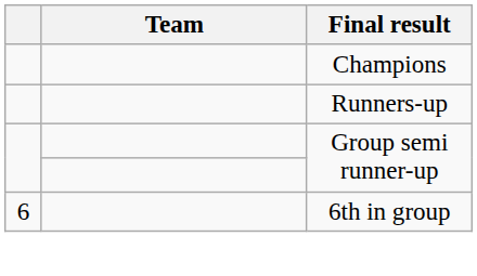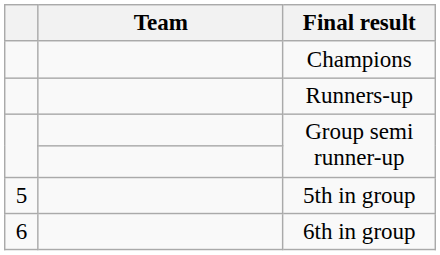+ row: 5 | 5th in group
